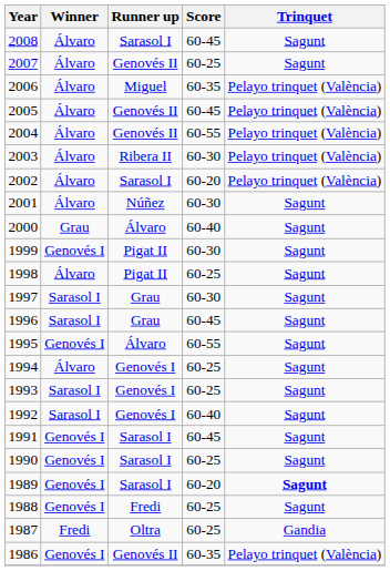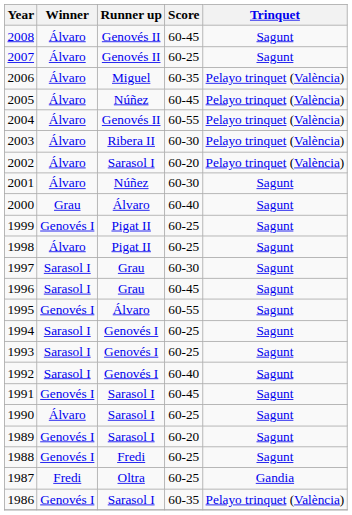2008 | Runner up: Sarasol I -> Genovés II
2005 | Runner up: Genovés II -> Núñez
1999 | Score: 60-30 -> 60-25
1994 | Winner: Álvaro -> Sarasol I
1990 | Winner: Genovés I -> Álvaro
1989 | Trinquet: bold -> normal
1986 | Runner up: Genovés II -> Sarasol I
